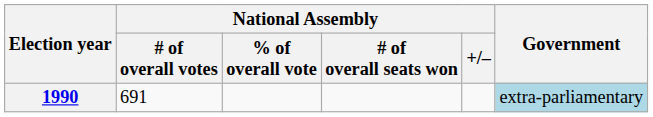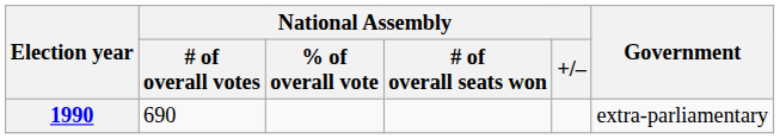1990 | National Assembly / # of overall votes: 691 -> 690
1990 | Government: lightblue background -> no background
